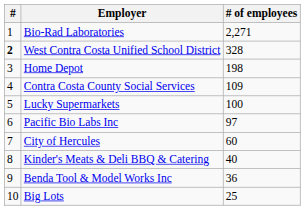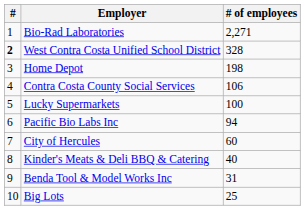Contra Costa County Social Services | # of employees: 109 -> 106
Pacific Bio Labs Inc | # of employees: 97 -> 94
Benda Tool & Model Works Inc | # of employees: 36 -> 31
